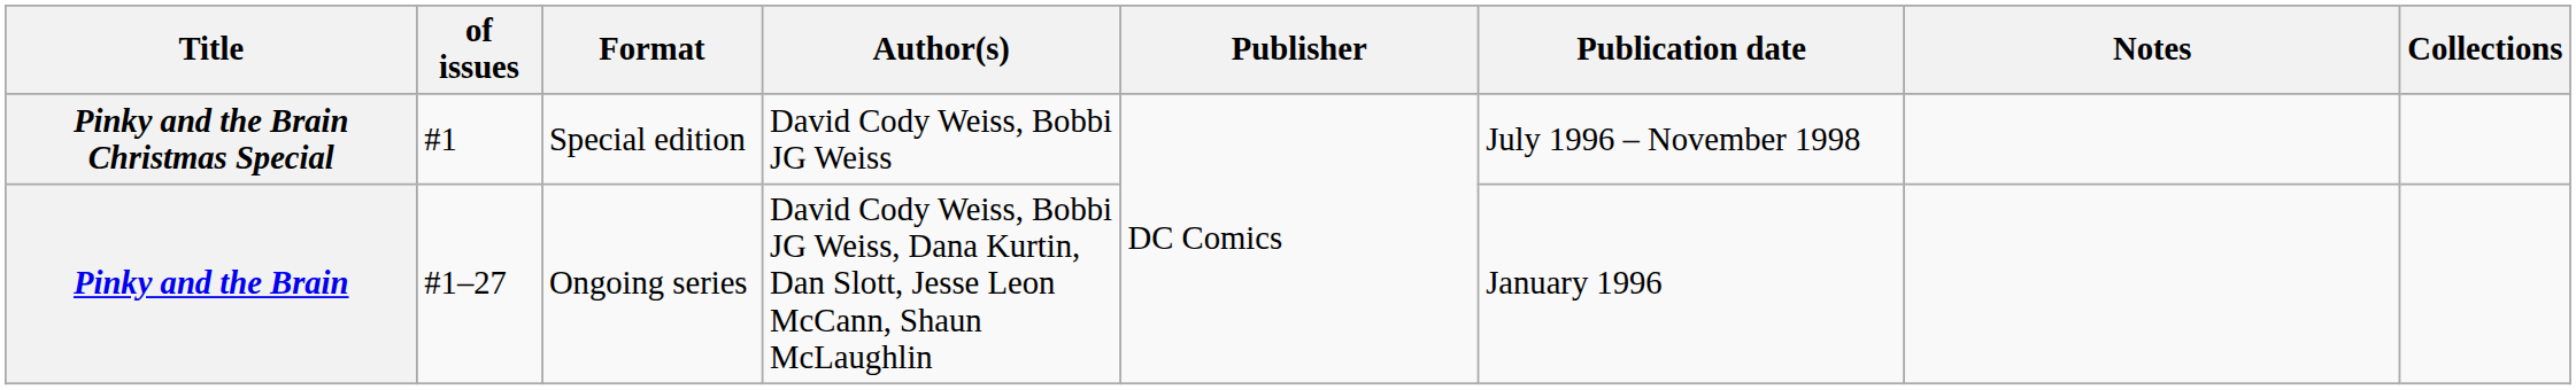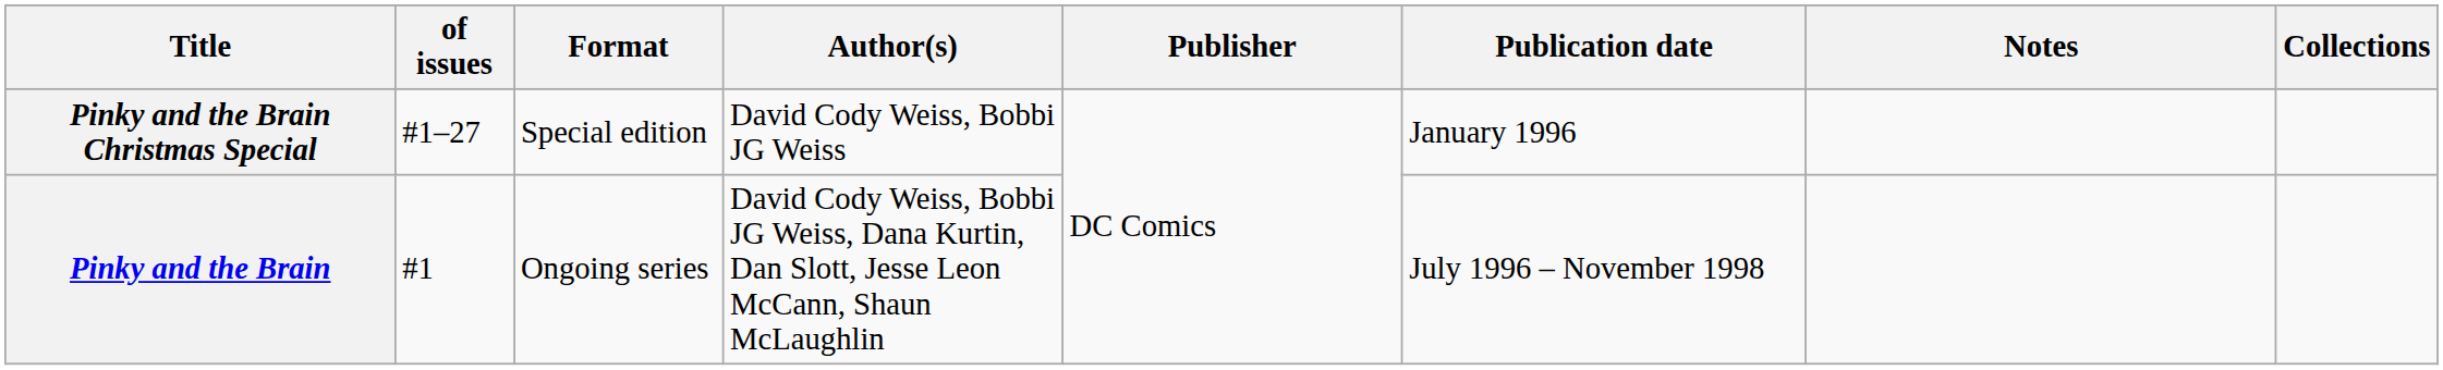Pinky and the Brain Christmas Special | of issues: #1 -> #1–27
Pinky and the Brain Christmas Special | Publication date: July 1996 – November 1998 -> January 1996
Pinky and the Brain | of issues: #1–27 -> #1
Pinky and the Brain | Publication date: January 1996 -> July 1996 – November 1998
